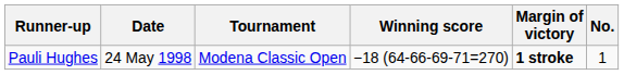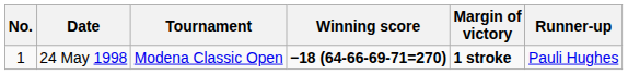columns swapped: No. <-> Runner-up
24 May 1998 | Winning score: normal -> bold
